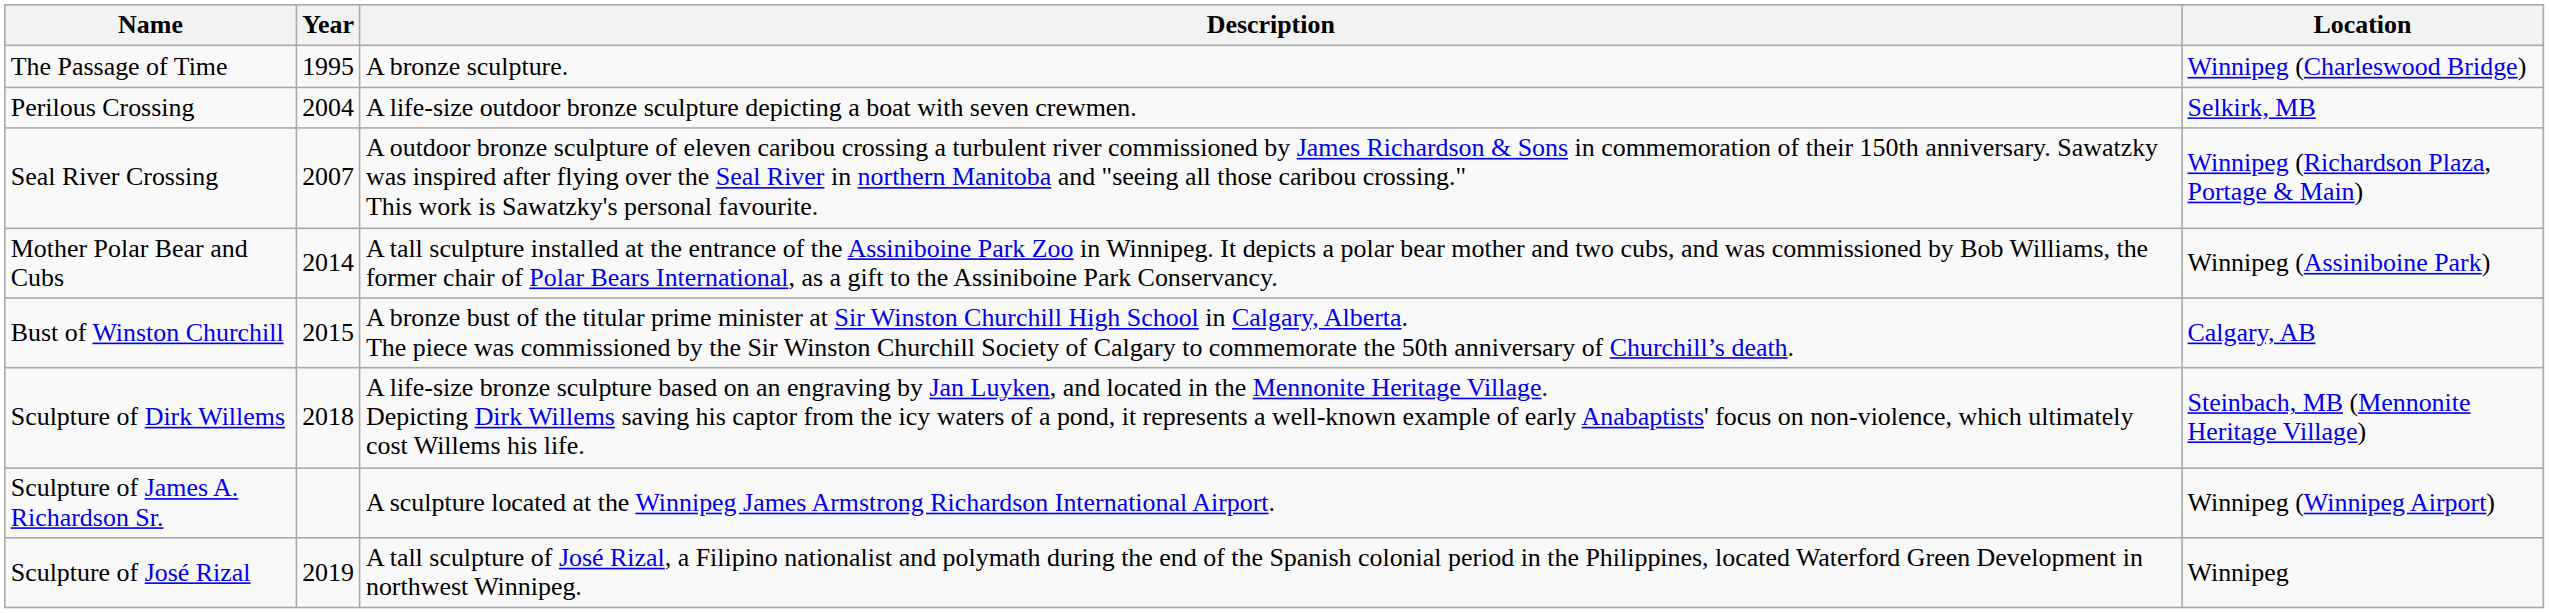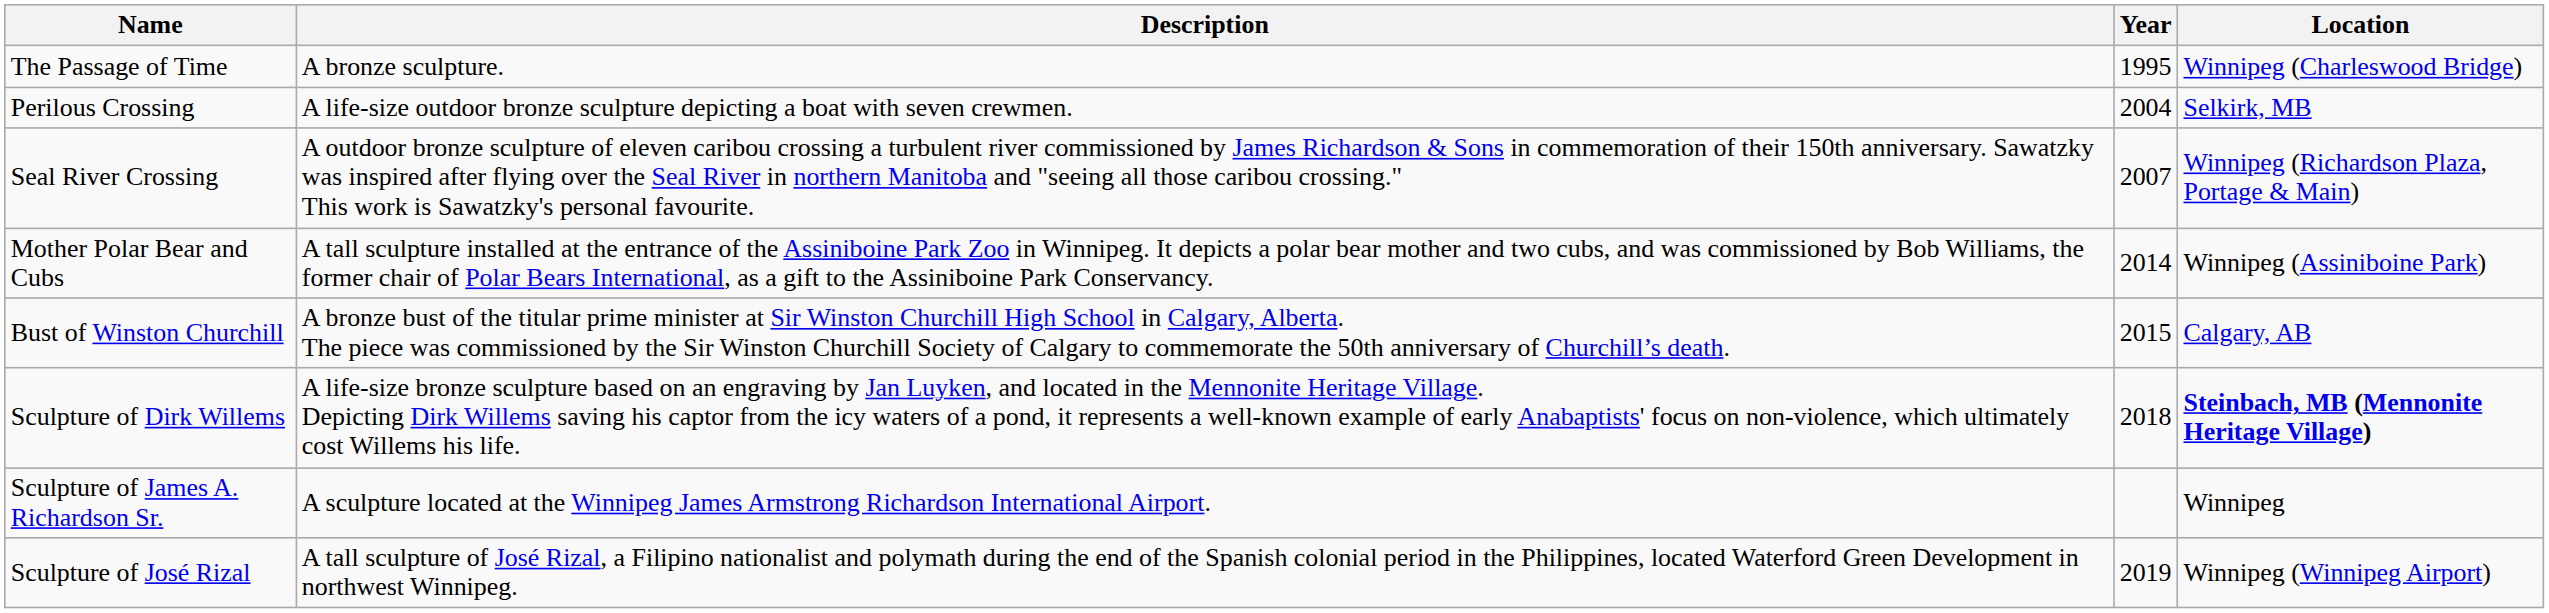columns swapped: Year <-> Description
Sculpture of Dirk Willems | Location: normal -> bold
Sculpture of James A. Richardson Sr. | Location: Winnipeg (Winnipeg Airport) -> Winnipeg
Sculpture of José Rizal | Location: Winnipeg -> Winnipeg (Winnipeg Airport)
